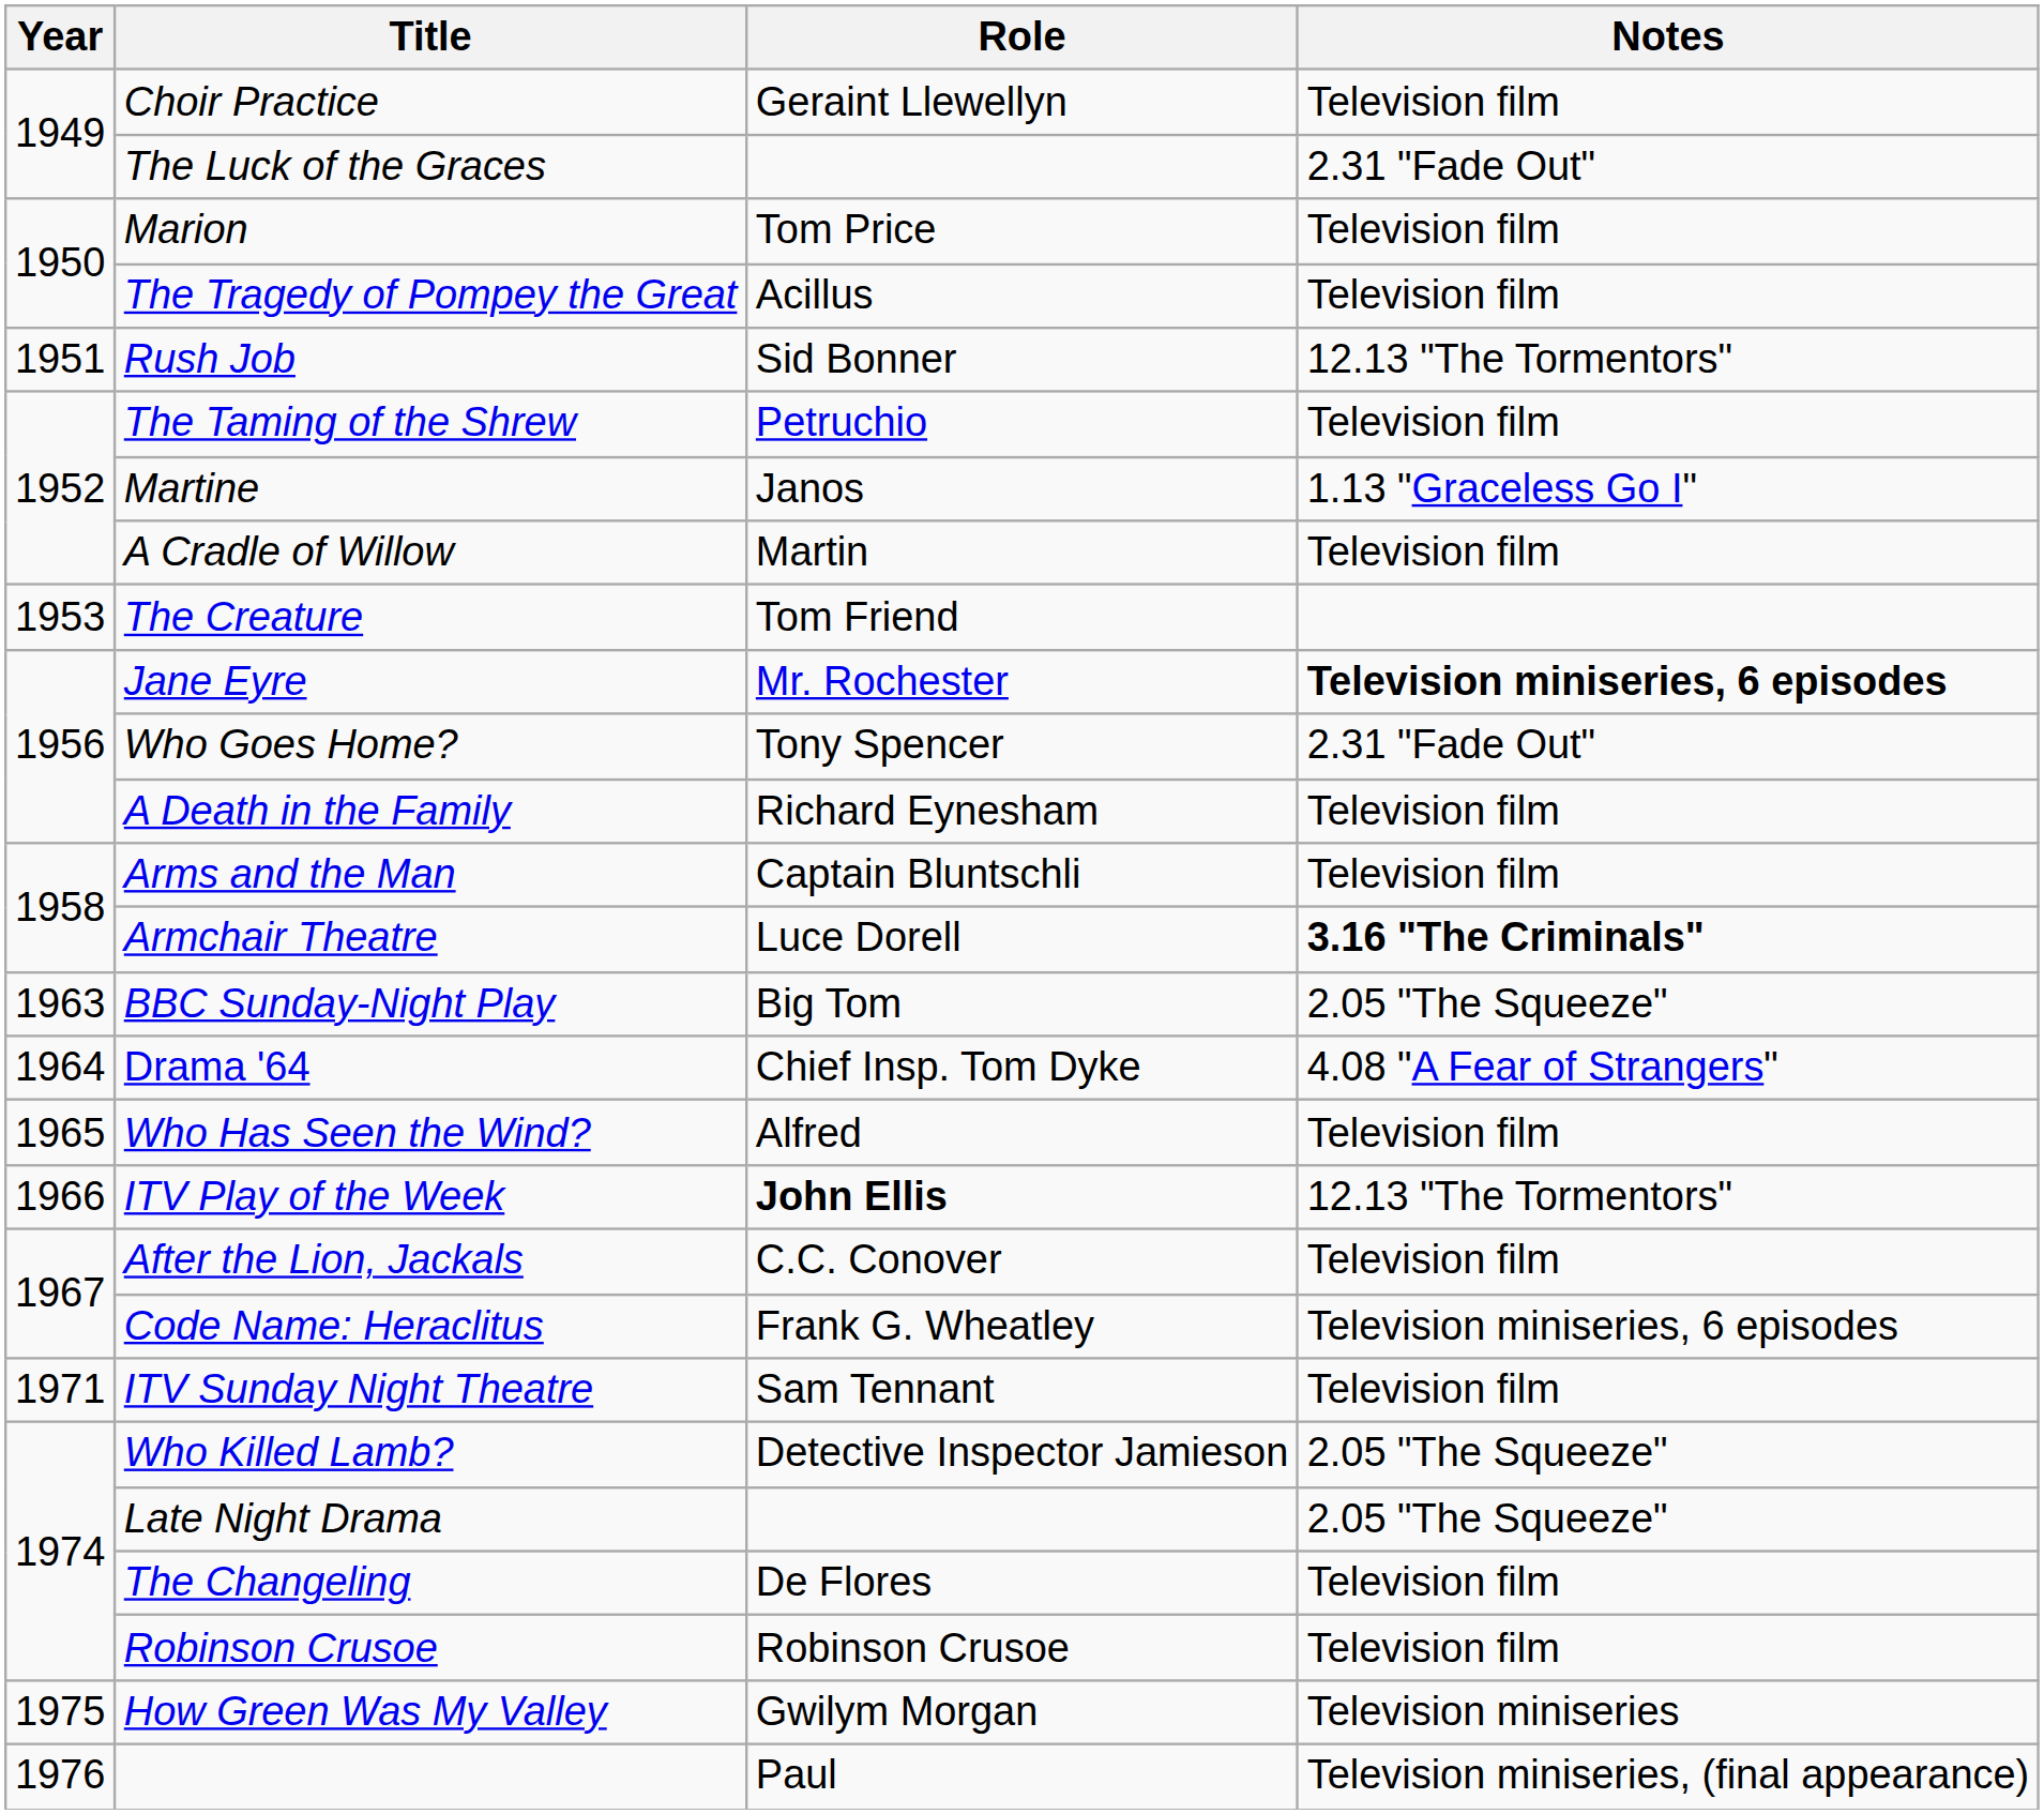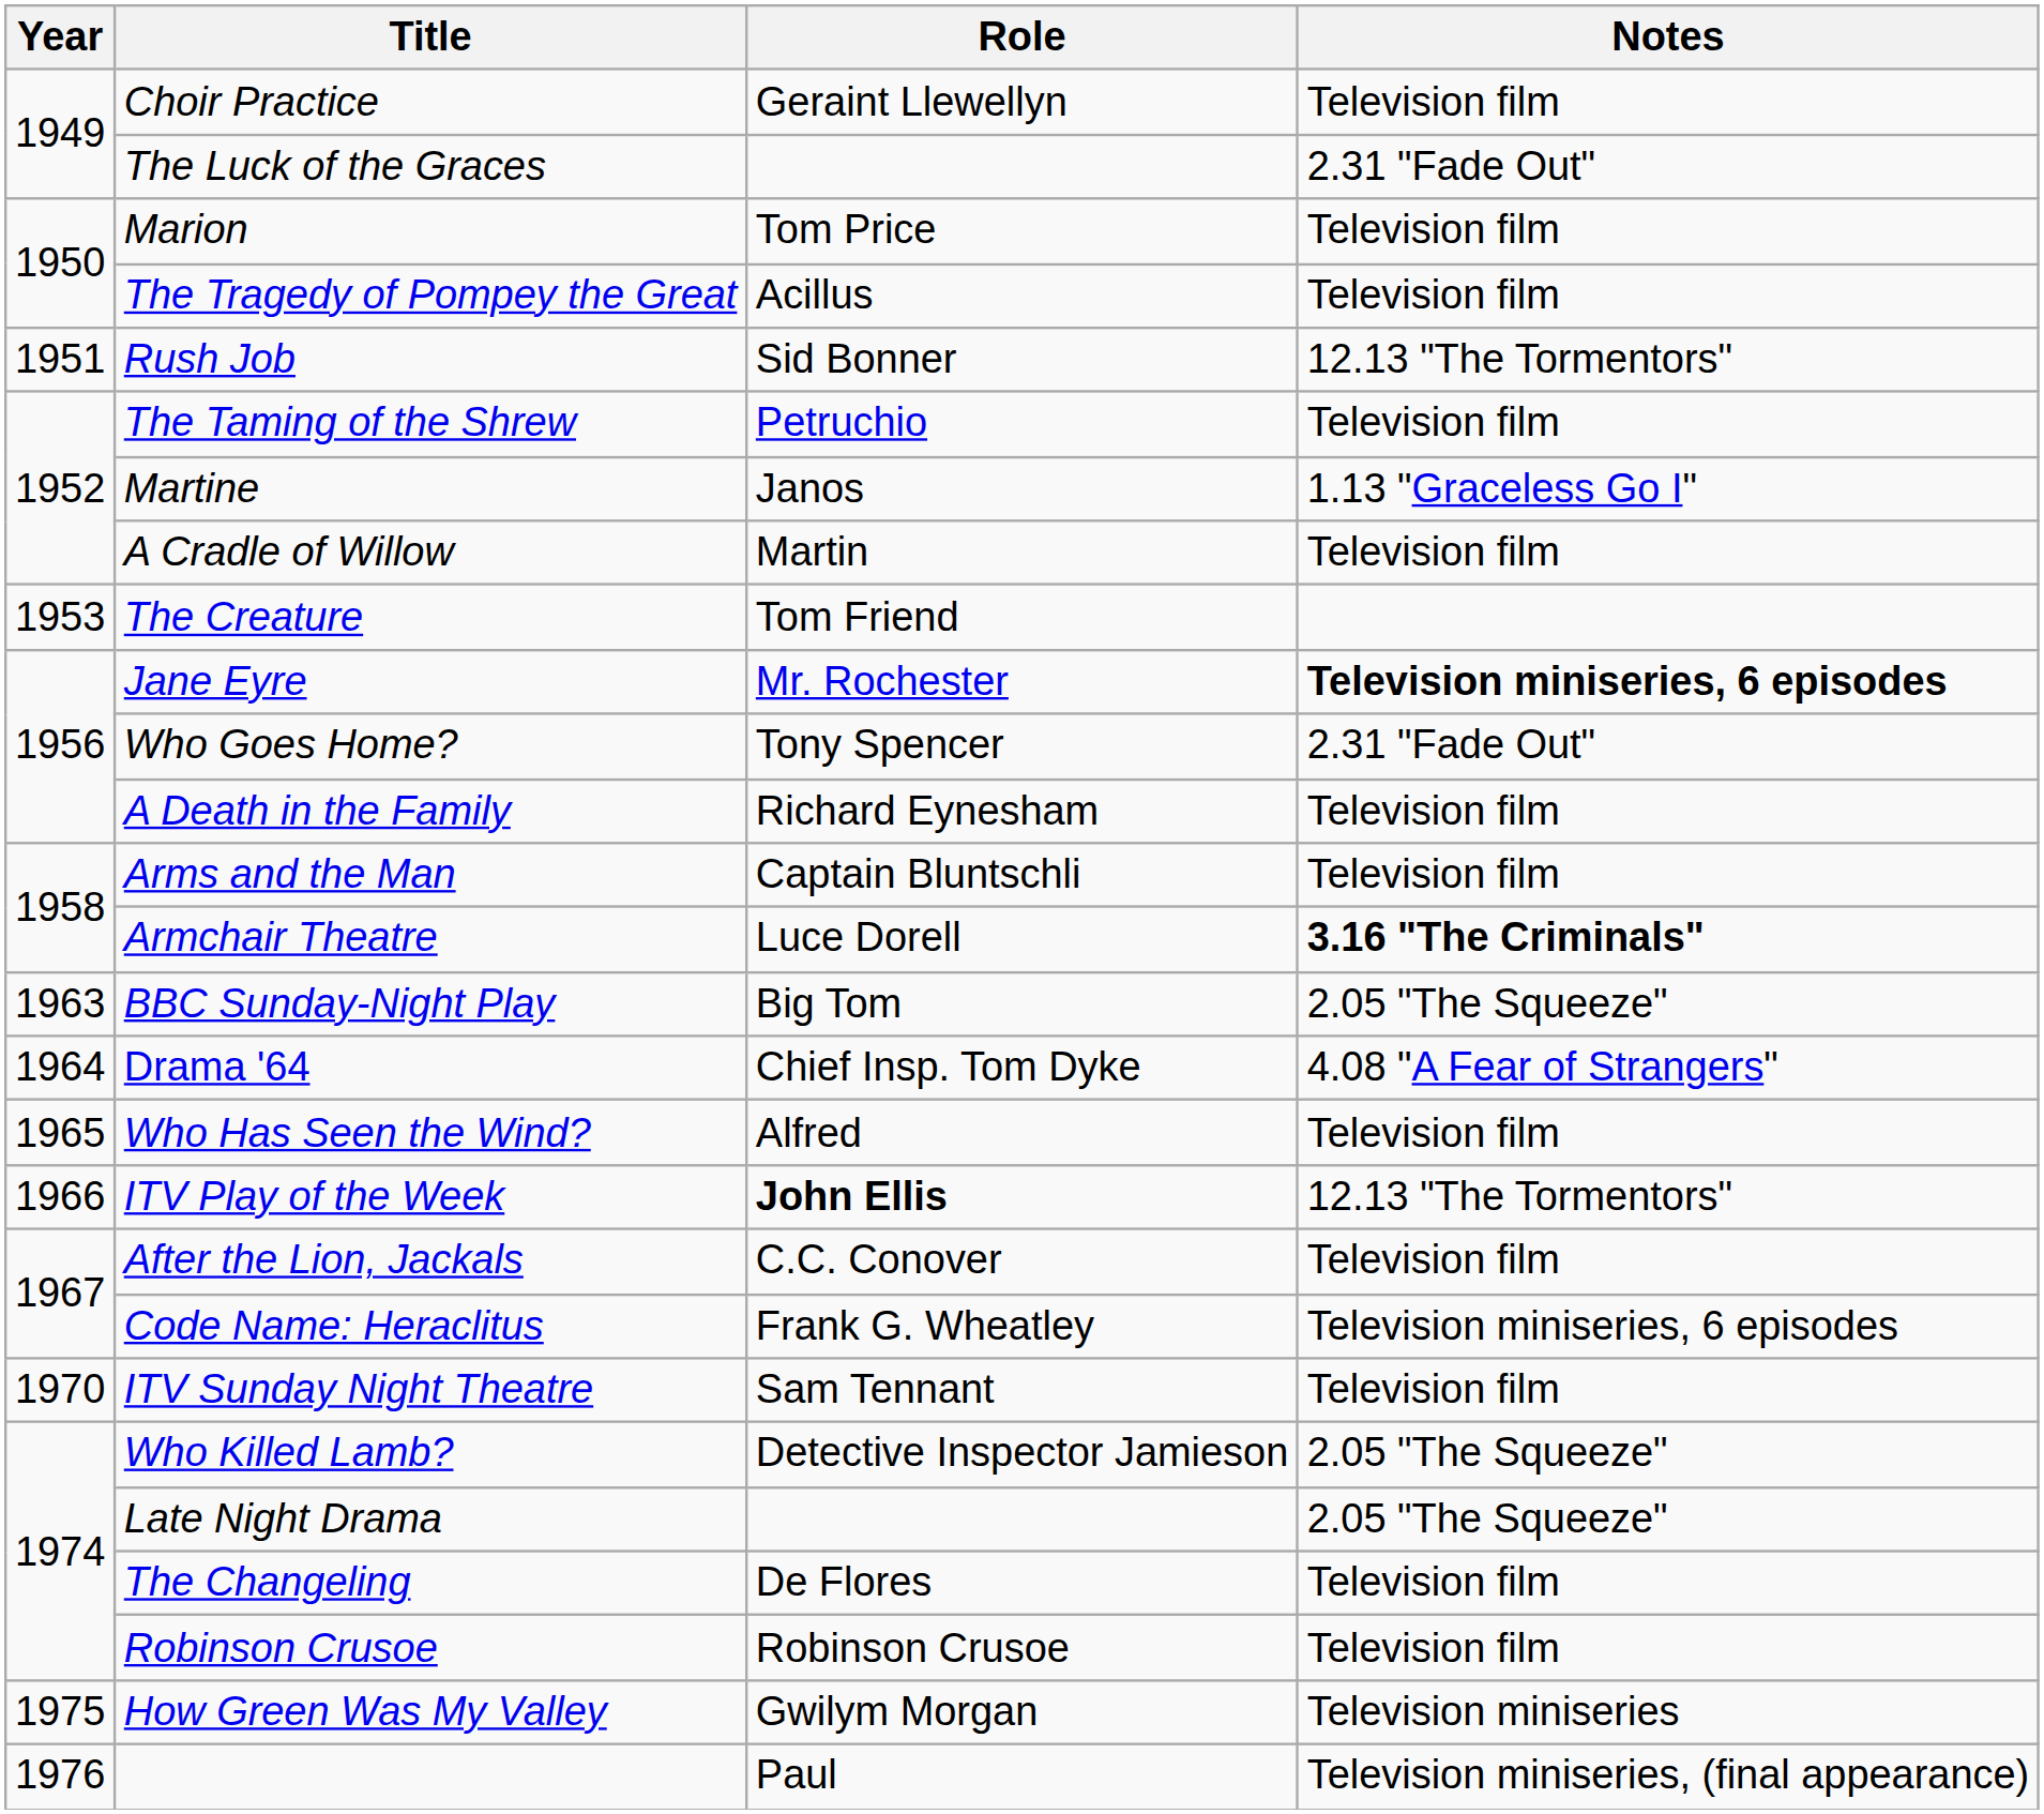ITV Sunday Night Theatre | Year: 1971 -> 1970
